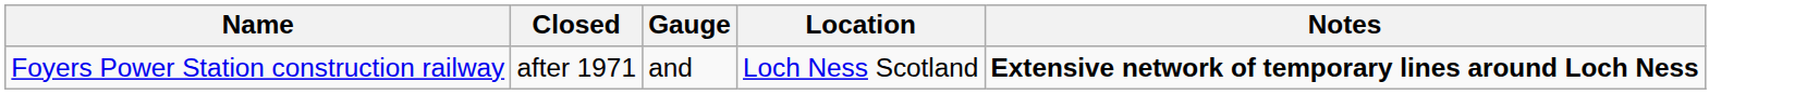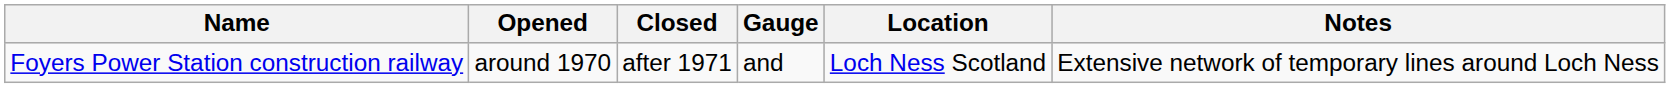+ column: Opened | around 1970
Foyers Power Station construction railway | Notes: bold -> normal
